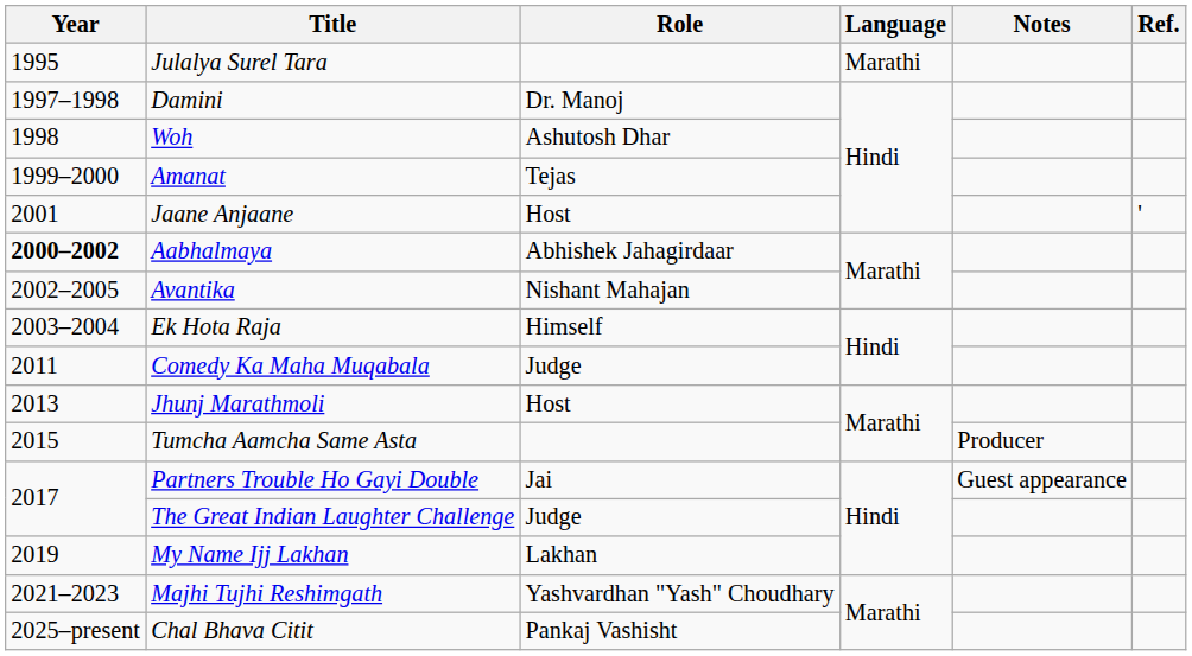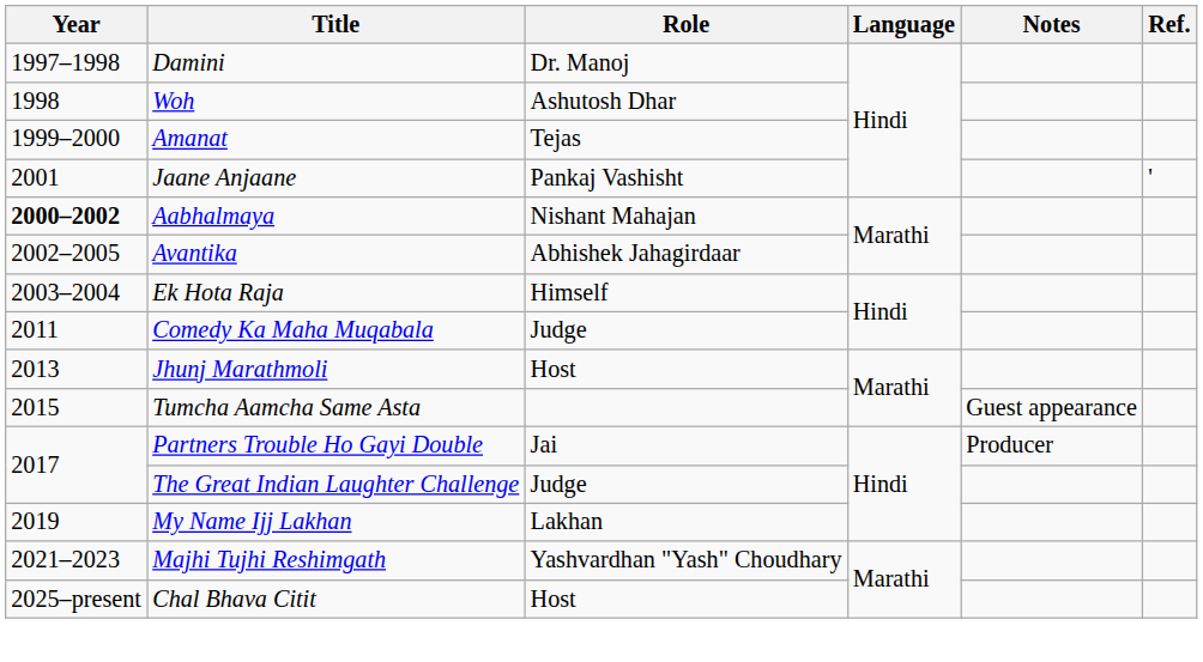- row: 1995 | Julalya Surel Tara | Marathi
Jaane Anjaane | Role: Host -> Pankaj Vashisht
Aabhalmaya | Role: Abhishek Jahagirdaar -> Nishant Mahajan
Avantika | Role: Nishant Mahajan -> Abhishek Jahagirdaar
Tumcha Aamcha Same Asta | Notes: Producer -> Guest appearance
Partners Trouble Ho Gayi Double | Notes: Guest appearance -> Producer
Chal Bhava Citit | Role: Pankaj Vashisht -> Host
